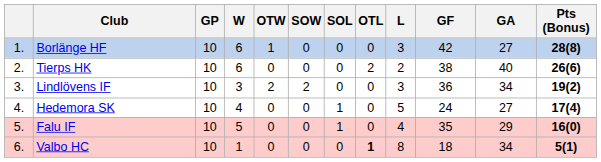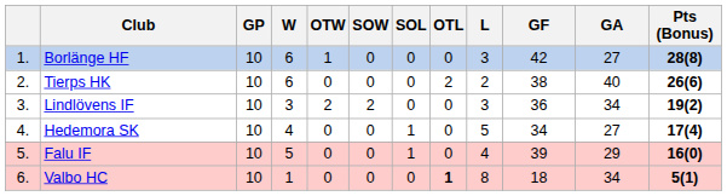Hedemora SK | GF: 24 -> 34
Falu IF | GF: 35 -> 39
